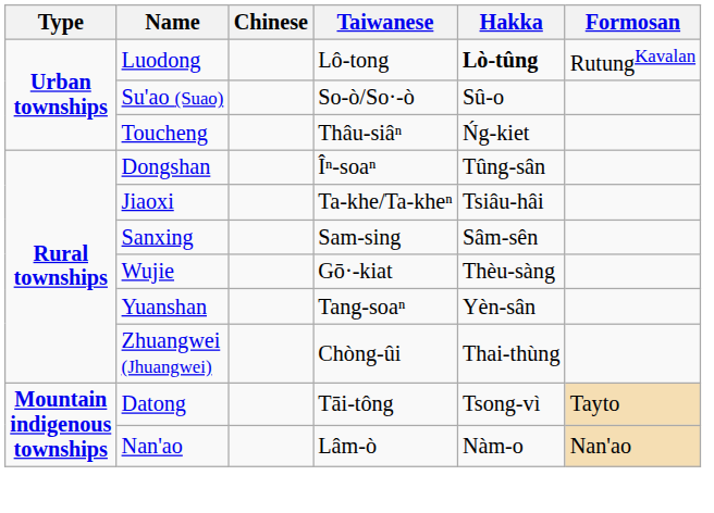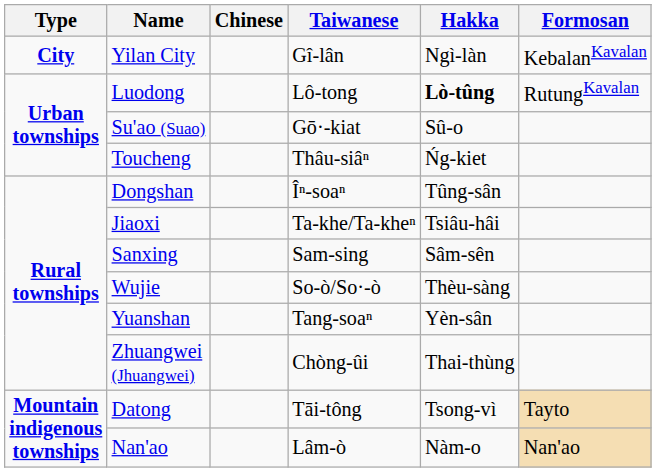+ row: City | Yilan City | Gî-lân | Ngì-làn | KebalanKavalan
Su'ao (Suao) | Taiwanese: So-ò/So·-ò -> Gō·-kiat
Wujie | Taiwanese: Gō·-kiat -> So-ò/So·-ò
